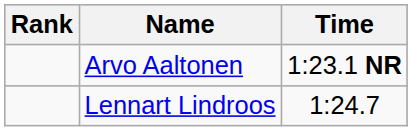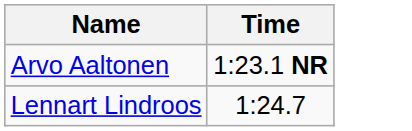- column: Rank
